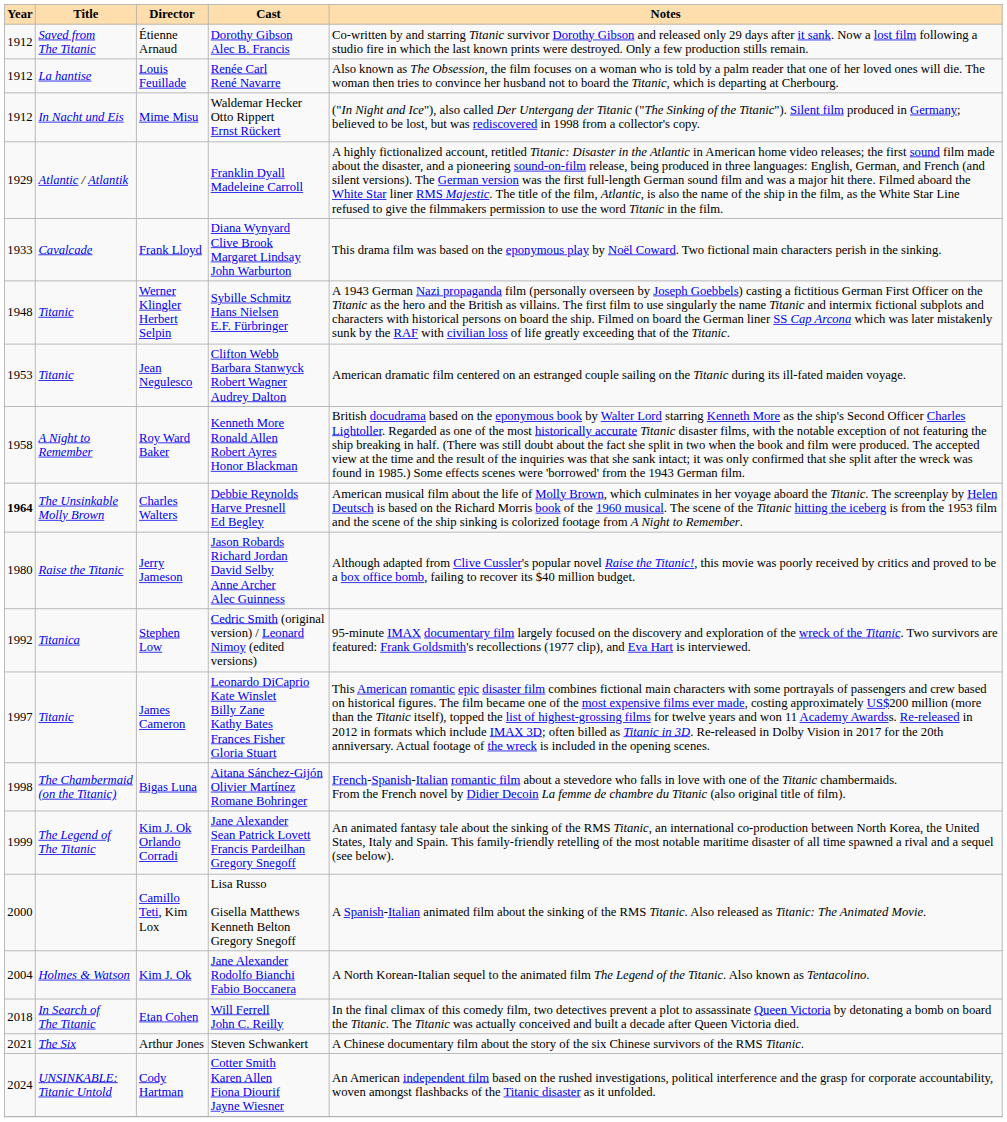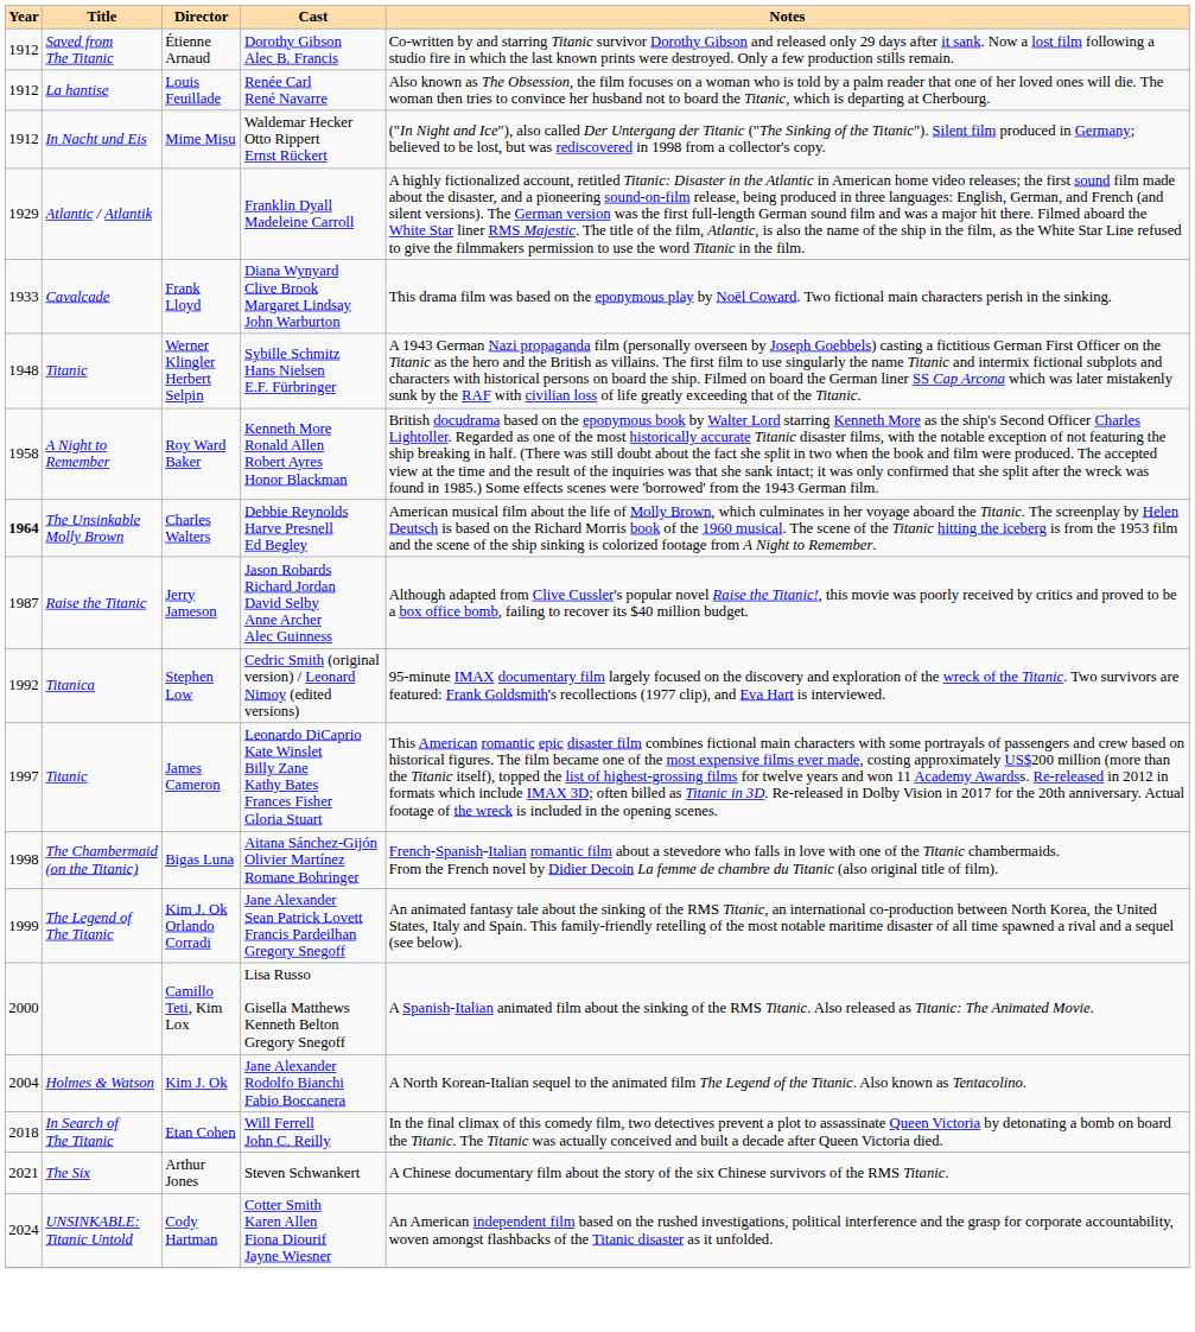- row: 1953 | Titanic | Jean Negulesco | Clifton Webb Barbara Stanwyck Robert Wagner Audrey Dalton | American dramatic film centered on an estranged couple sailing on the Titanic during its ill-fated maiden voyage.
Jerry Jameson | Year: 1980 -> 1987
